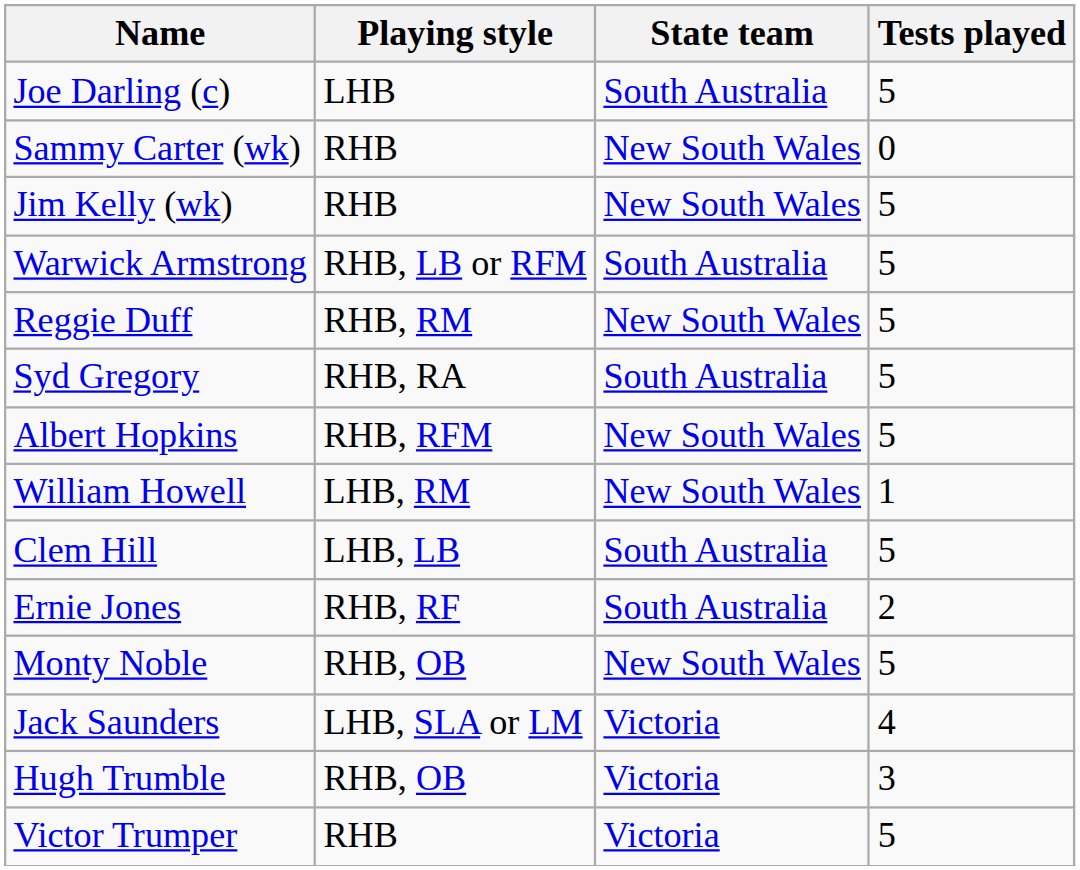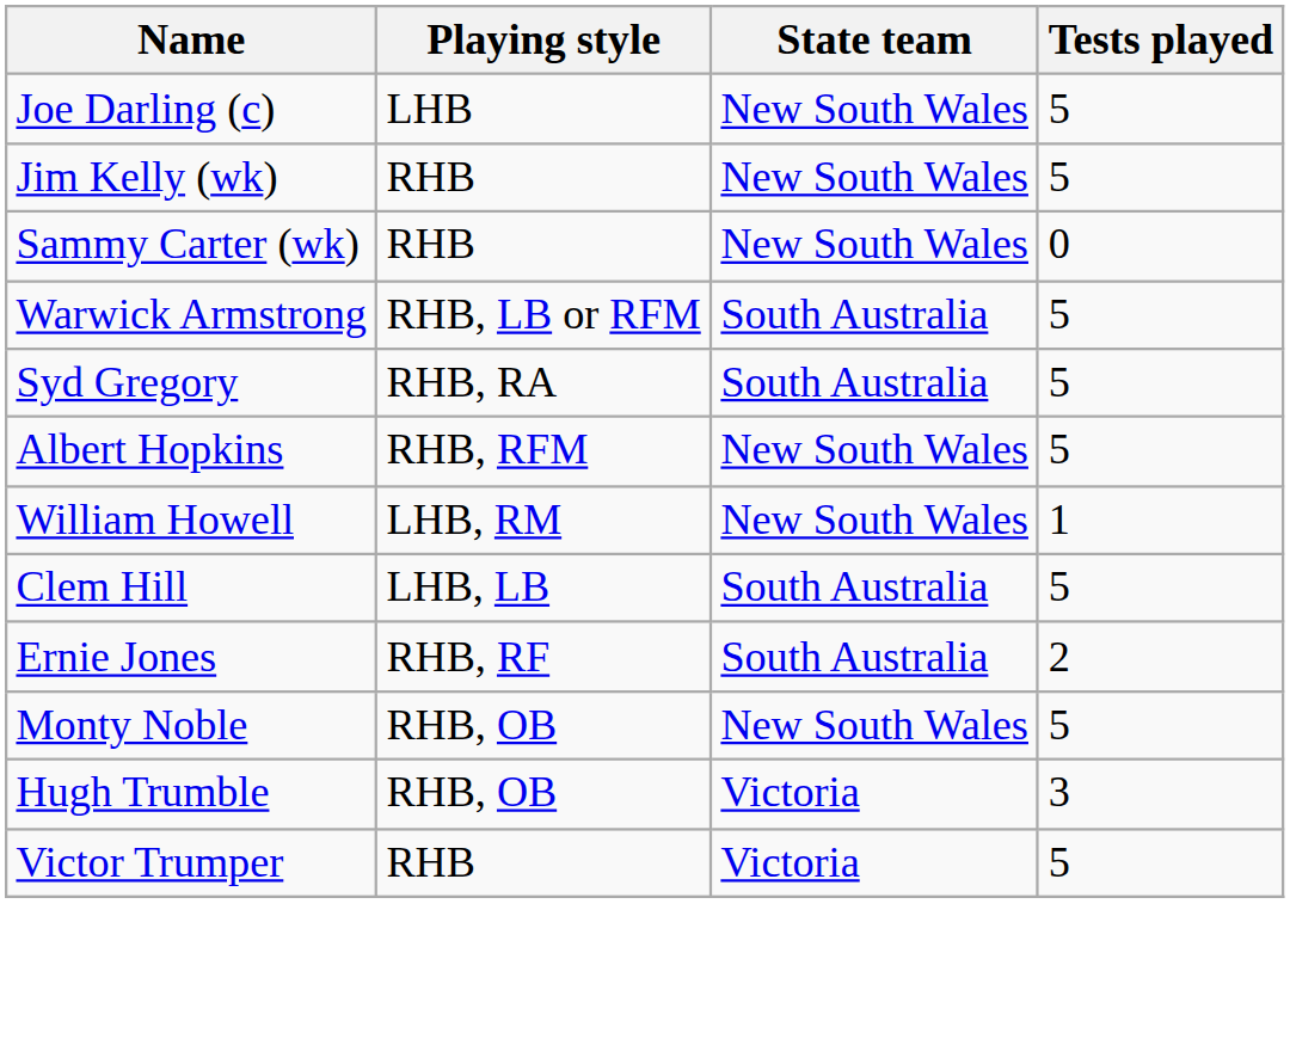Joe Darling (c) | State team: South Australia -> New South Wales
rows swapped: Jim Kelly (wk) <-> Sammy Carter (wk)
- row: Reggie Duff | RHB, RM | New South Wales | 5
- row: Jack Saunders | LHB, SLA or LM | Victoria | 4
